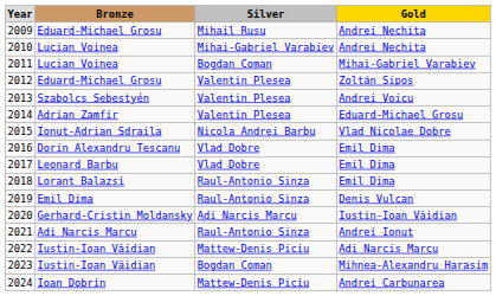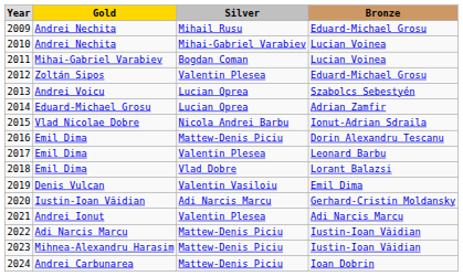columns swapped: Gold <-> Bronze
2013 | Silver: Valentin Plesea -> Lucian Oprea
2014 | Silver: Valentin Plesea -> Lucian Oprea
2016 | Silver: Vlad Dobre -> Mattew-Denis Piciu
2017 | Silver: Vlad Dobre -> Valentin Plesea
2018 | Silver: Raul-Antonio Sinza -> Vlad Dobre
2019 | Silver: Raul-Antonio Sinza -> Valentin Vasiloiu
2021 | Silver: Raul-Antonio Sinza -> Valentin Plesea
2023 | Silver: Bogdan Coman -> Mattew-Denis Piciu
